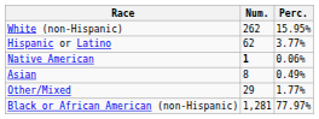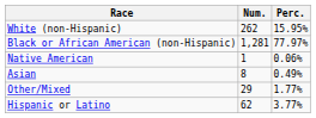rows swapped: Black or African American (non-Hispanic) <-> Hispanic or Latino
Native American | Num.: bold -> normal
